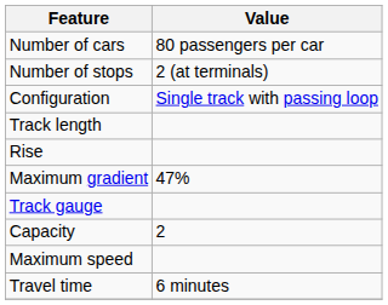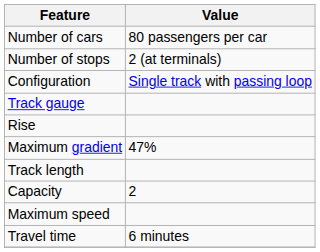rows swapped: Track length <-> Track gauge
